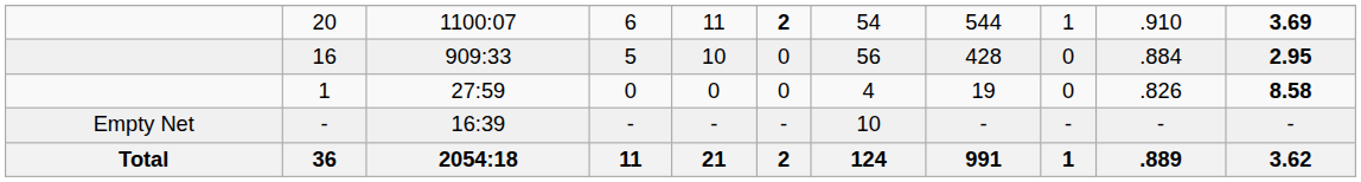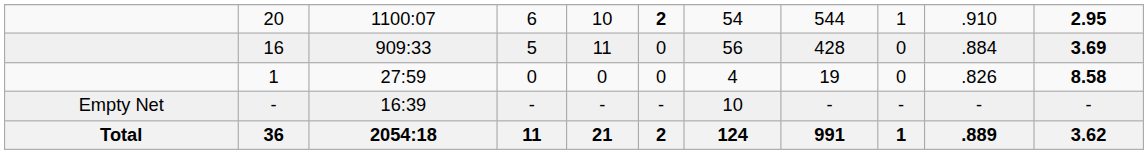20 | column 5: 11 -> 10
20 | column 11: 3.69 -> 2.95
16 | column 5: 10 -> 11
16 | column 11: 2.95 -> 3.69
